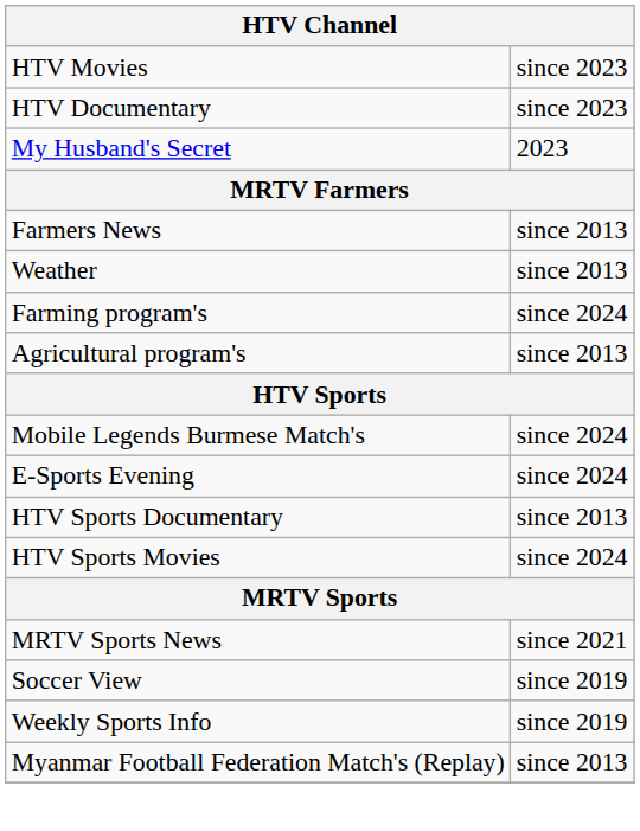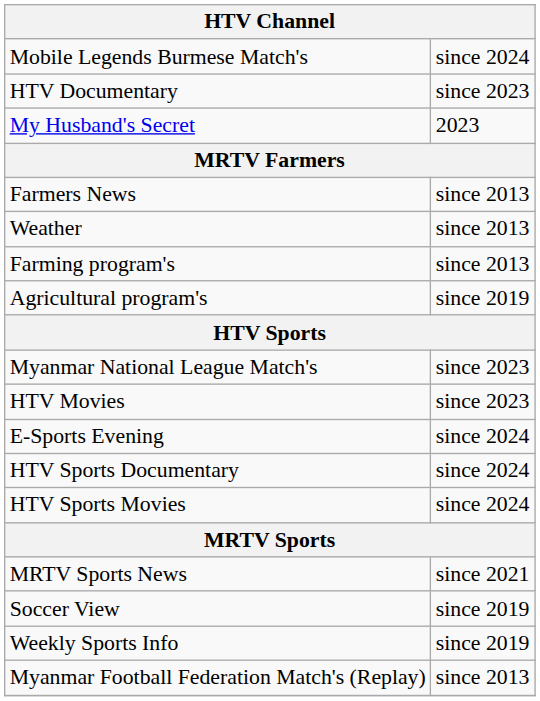rows swapped: HTV Movies <-> Mobile Legends Burmese Match's
Farming program's | column 2: since 2024 -> since 2013
Agricultural program's | column 2: since 2013 -> since 2019
+ row: Myanmar National League Match's | since 2023
HTV Sports Documentary | column 2: since 2013 -> since 2024
